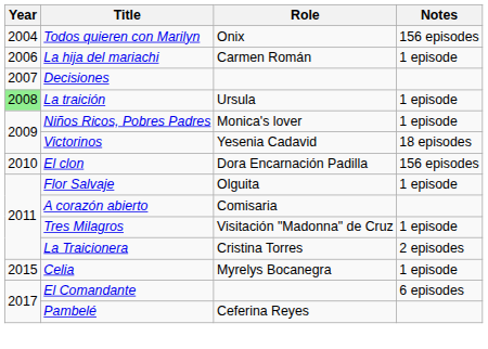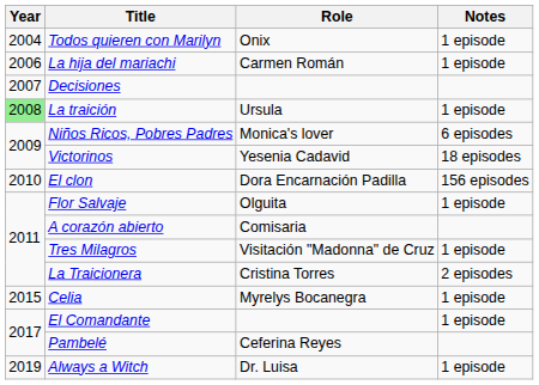Todos quieren con Marilyn | Notes: 156 episodes -> 1 episode
Niños Ricos, Pobres Padres | Notes: 1 episode -> 6 episodes
El Comandante | Notes: 6 episodes -> 1 episode
+ row: 2019 | Always a Witch | Dr. Luisa | 1 episode
